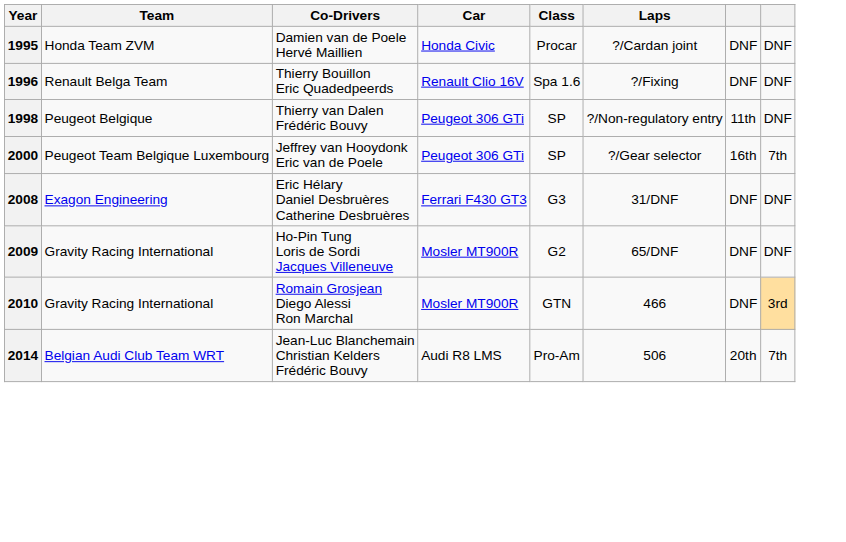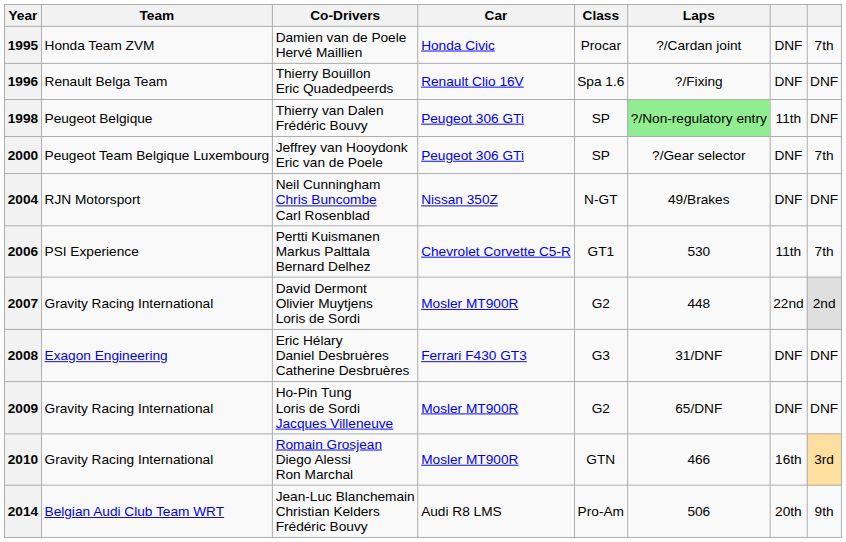1995 | column 8: DNF -> 7th
1998 | Laps: no background -> lightgreen background
2000 | column 7: 16th -> DNF
+ row: 2004 | RJN Motorsport | Neil Cunningham Chris Buncombe Carl Rosenblad | Nissan 350Z | N-GT | 49/Brakes | DNF | DNF
+ row: 2006 | PSI Experience | Pertti Kuismanen Markus Palttala Bernard Delhez | Chevrolet Corvette C5-R | GT1 | 530 | 11th | 7th
+ row: 2007 | Gravity Racing International | David Dermont Olivier Muytjens Loris de Sordi | Mosler MT900R | G2 | 448 | 22nd | 2nd
2010 | column 7: DNF -> 16th
2014 | column 8: 7th -> 9th
